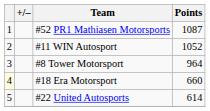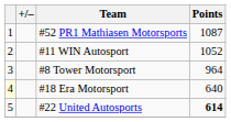#18 Era Motorsport | Points: 660 -> 640
#22 United Autosports | Points: normal -> bold
